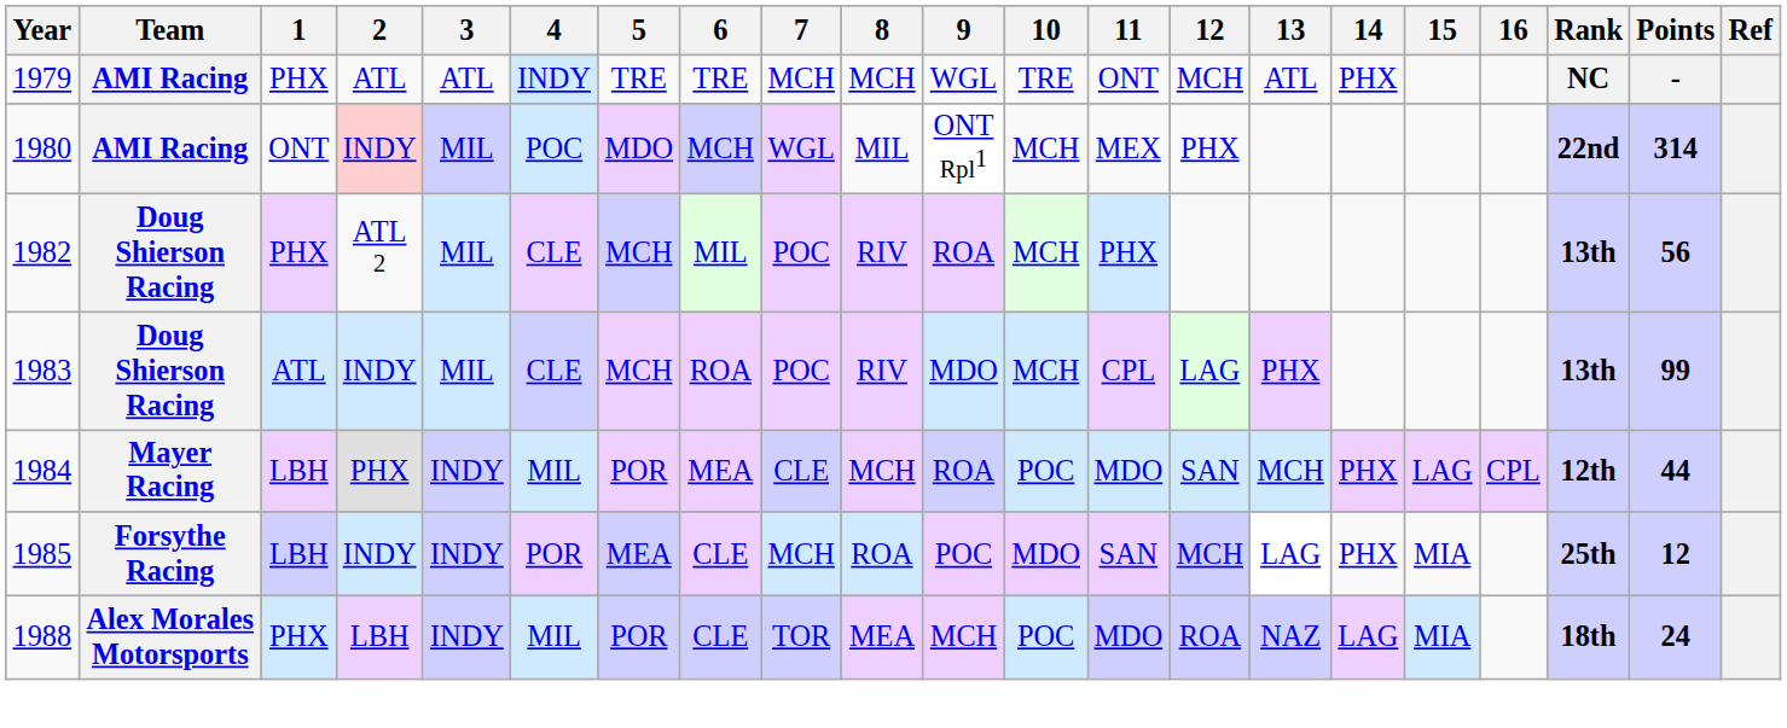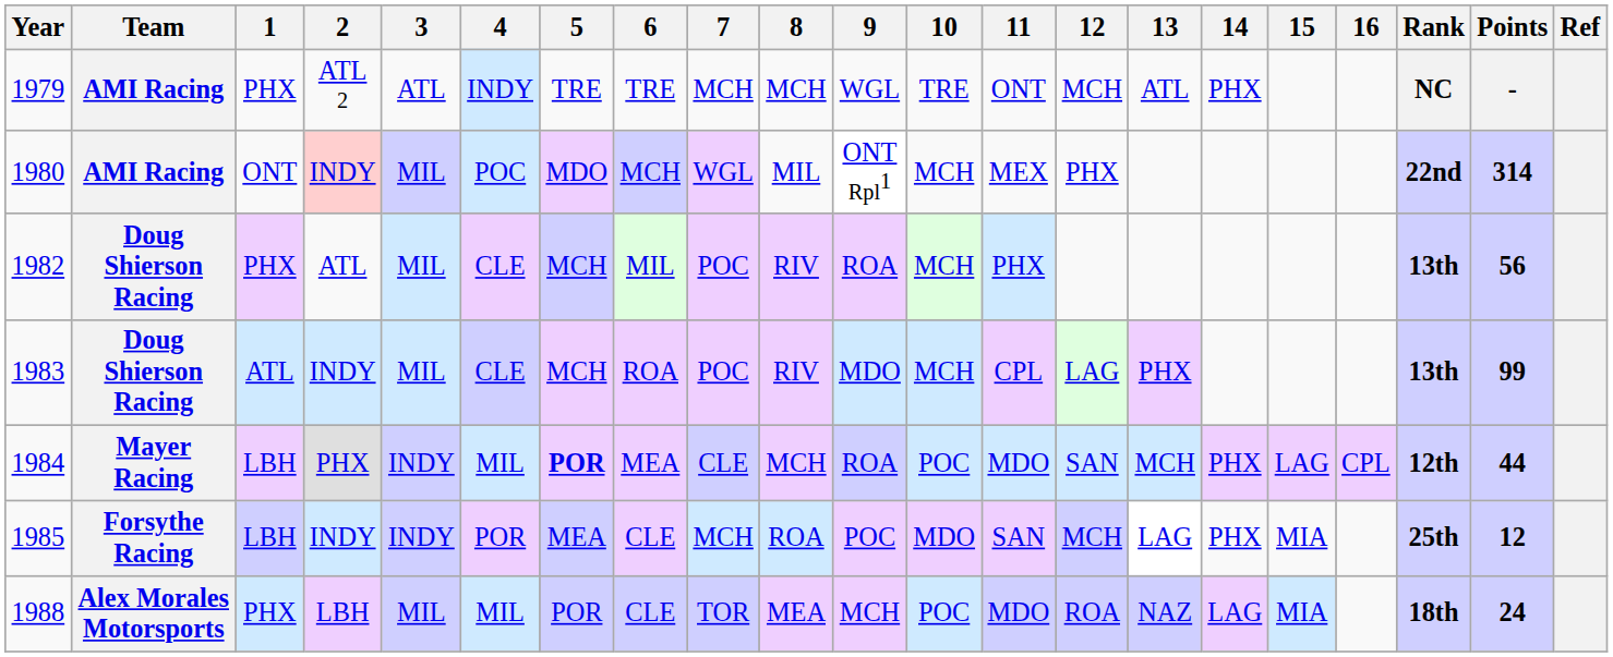1979 | 2: ATL -> ATL 2
1982 | 2: ATL 2 -> ATL
1984 | 5: normal -> bold
1988 | 3: INDY -> MIL
